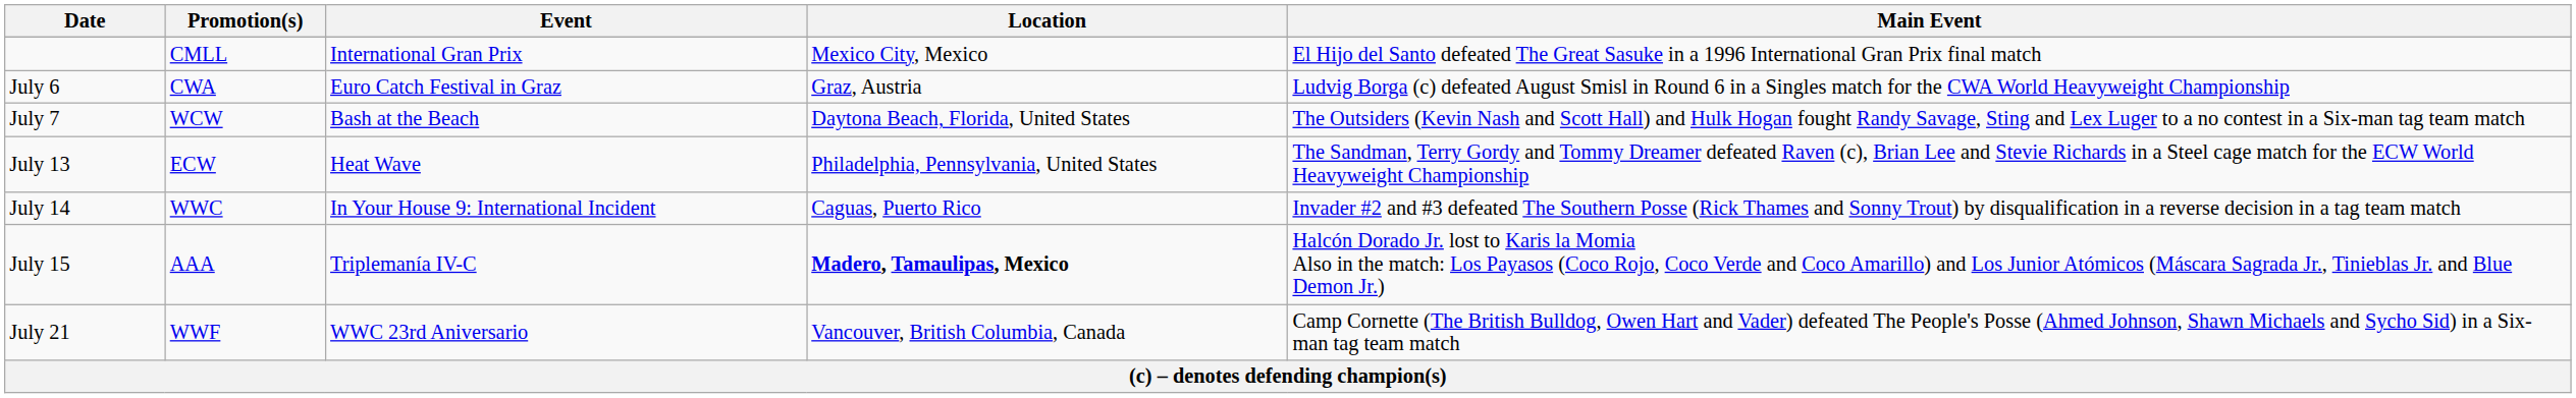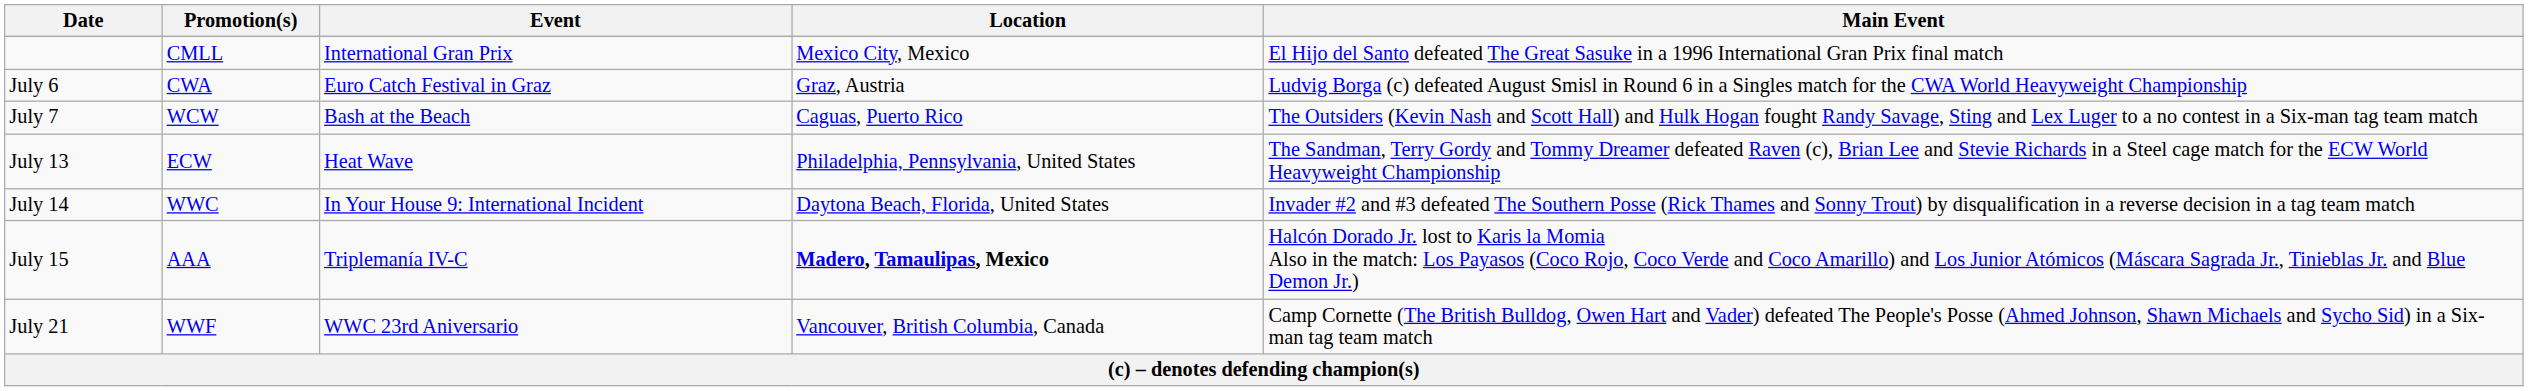July 7 | Location: Daytona Beach, Florida, United States -> Caguas, Puerto Rico
July 14 | Location: Caguas, Puerto Rico -> Daytona Beach, Florida, United States
